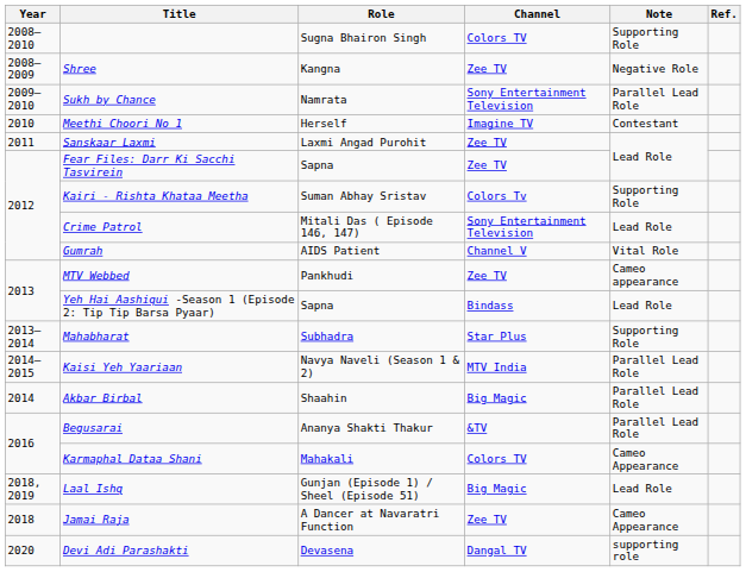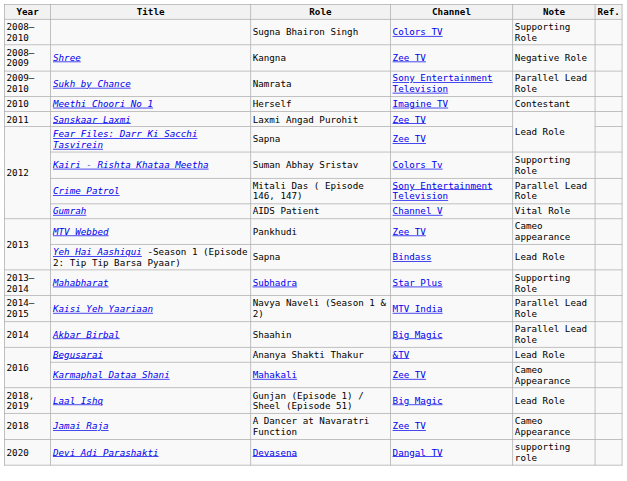Crime Patrol | Note: Lead Role -> Parallel Lead Role
Begusarai | Note: Parallel Lead Role -> Lead Role
Karmaphal Dataa Shani | Channel: Colors TV -> Zee TV
